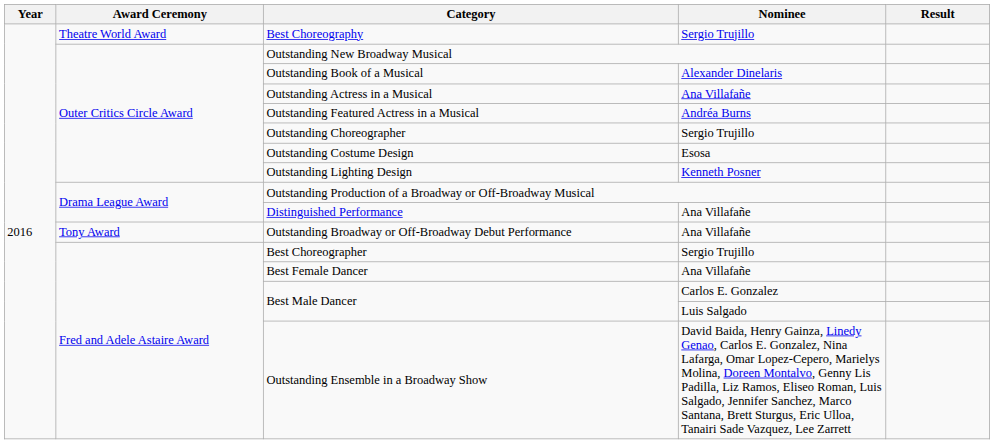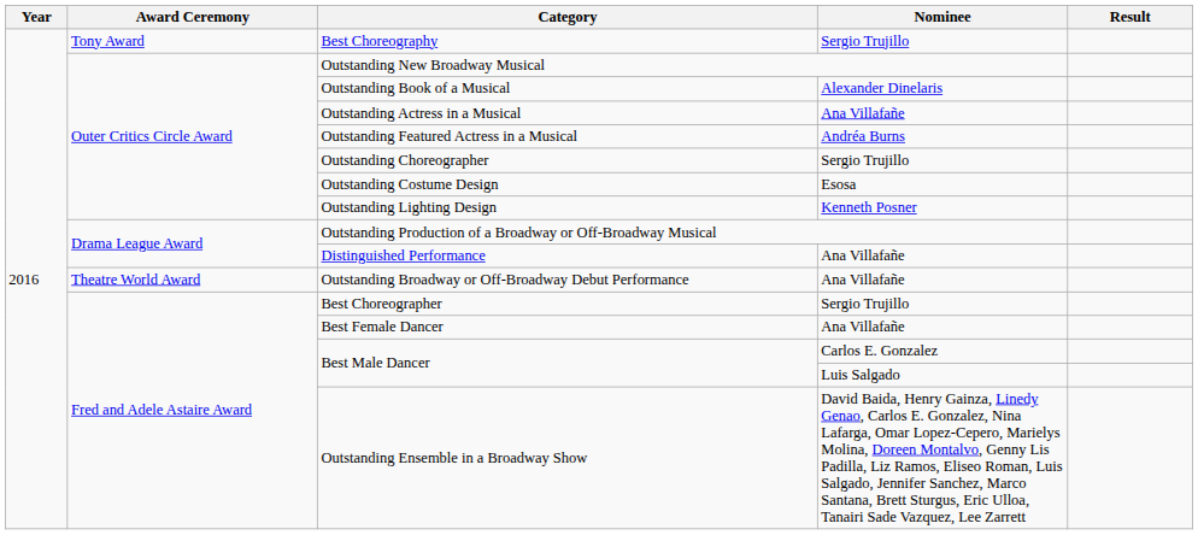Best Choreography | Award Ceremony: Theatre World Award -> Tony Award
Outstanding Broadway or Off-Broadway Debut Performance | Award Ceremony: Tony Award -> Theatre World Award
